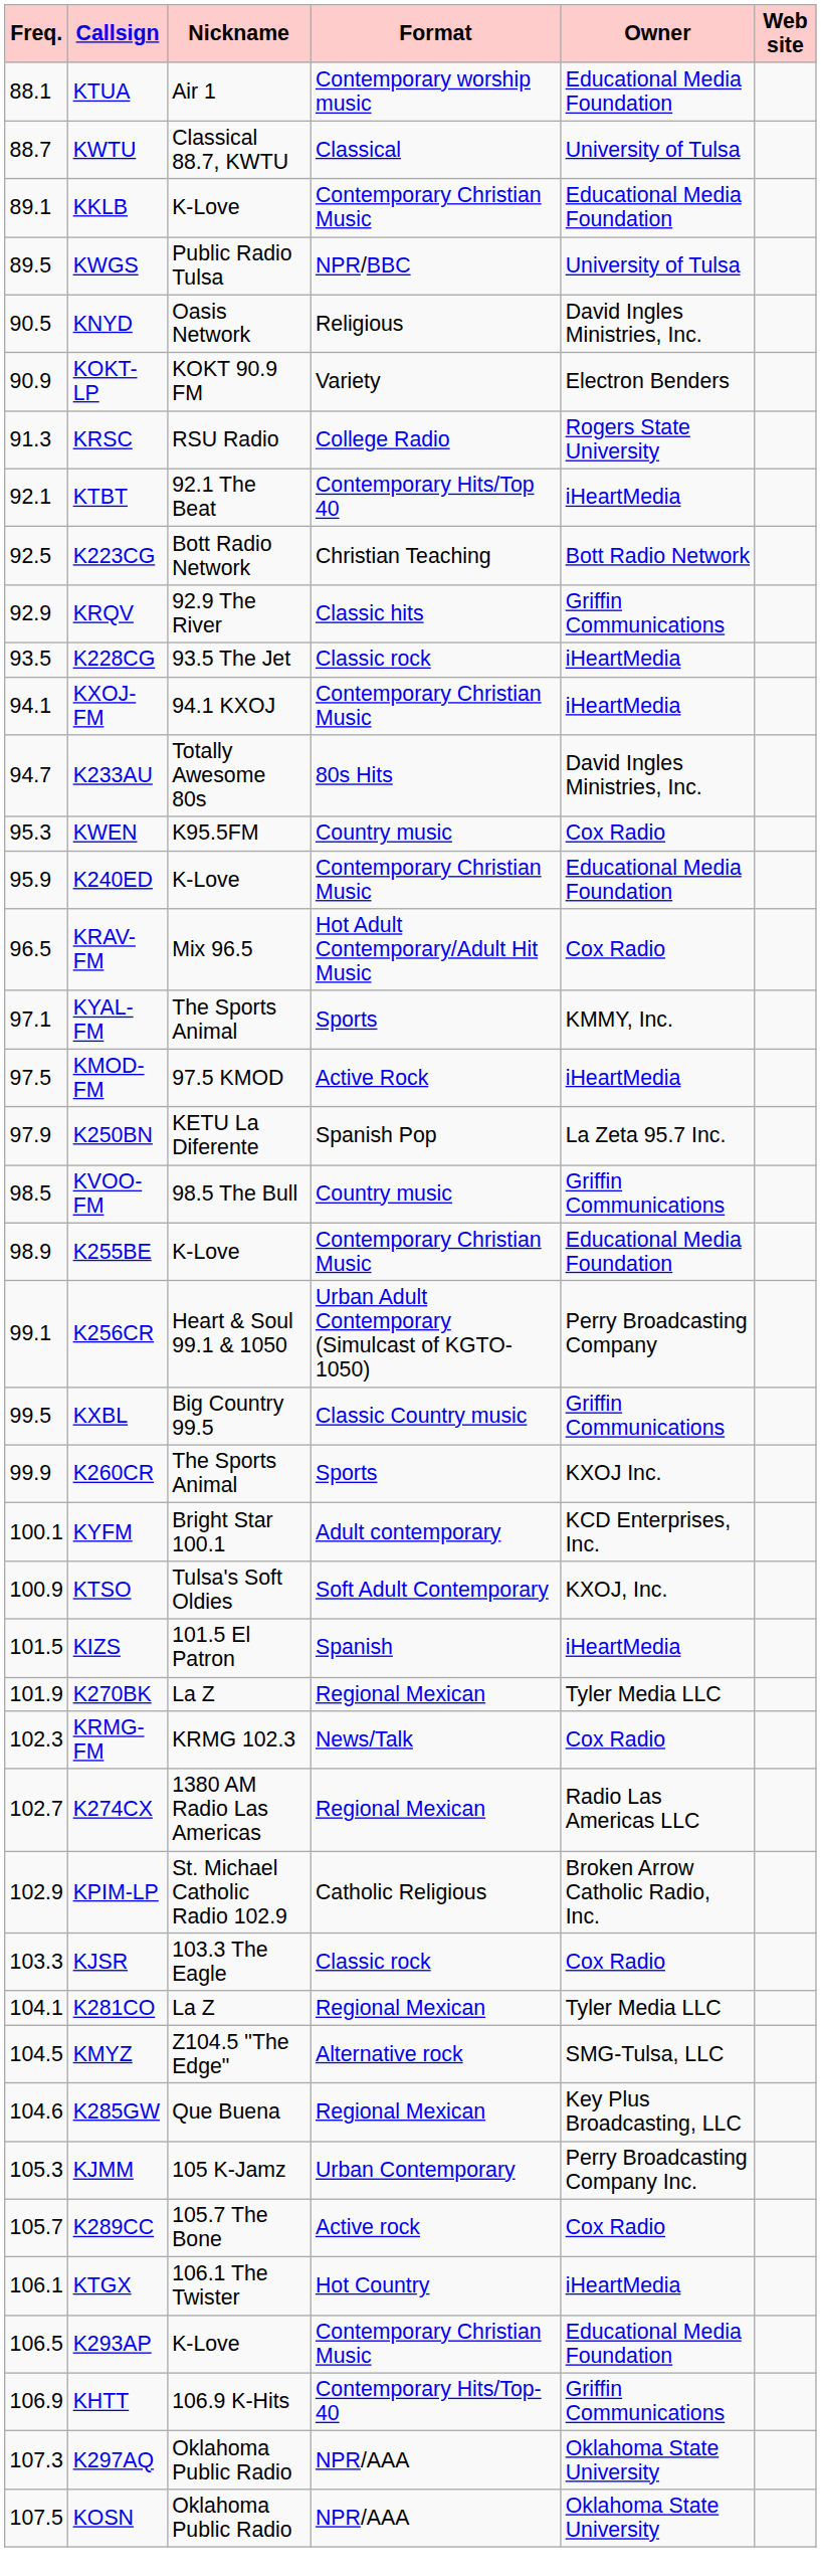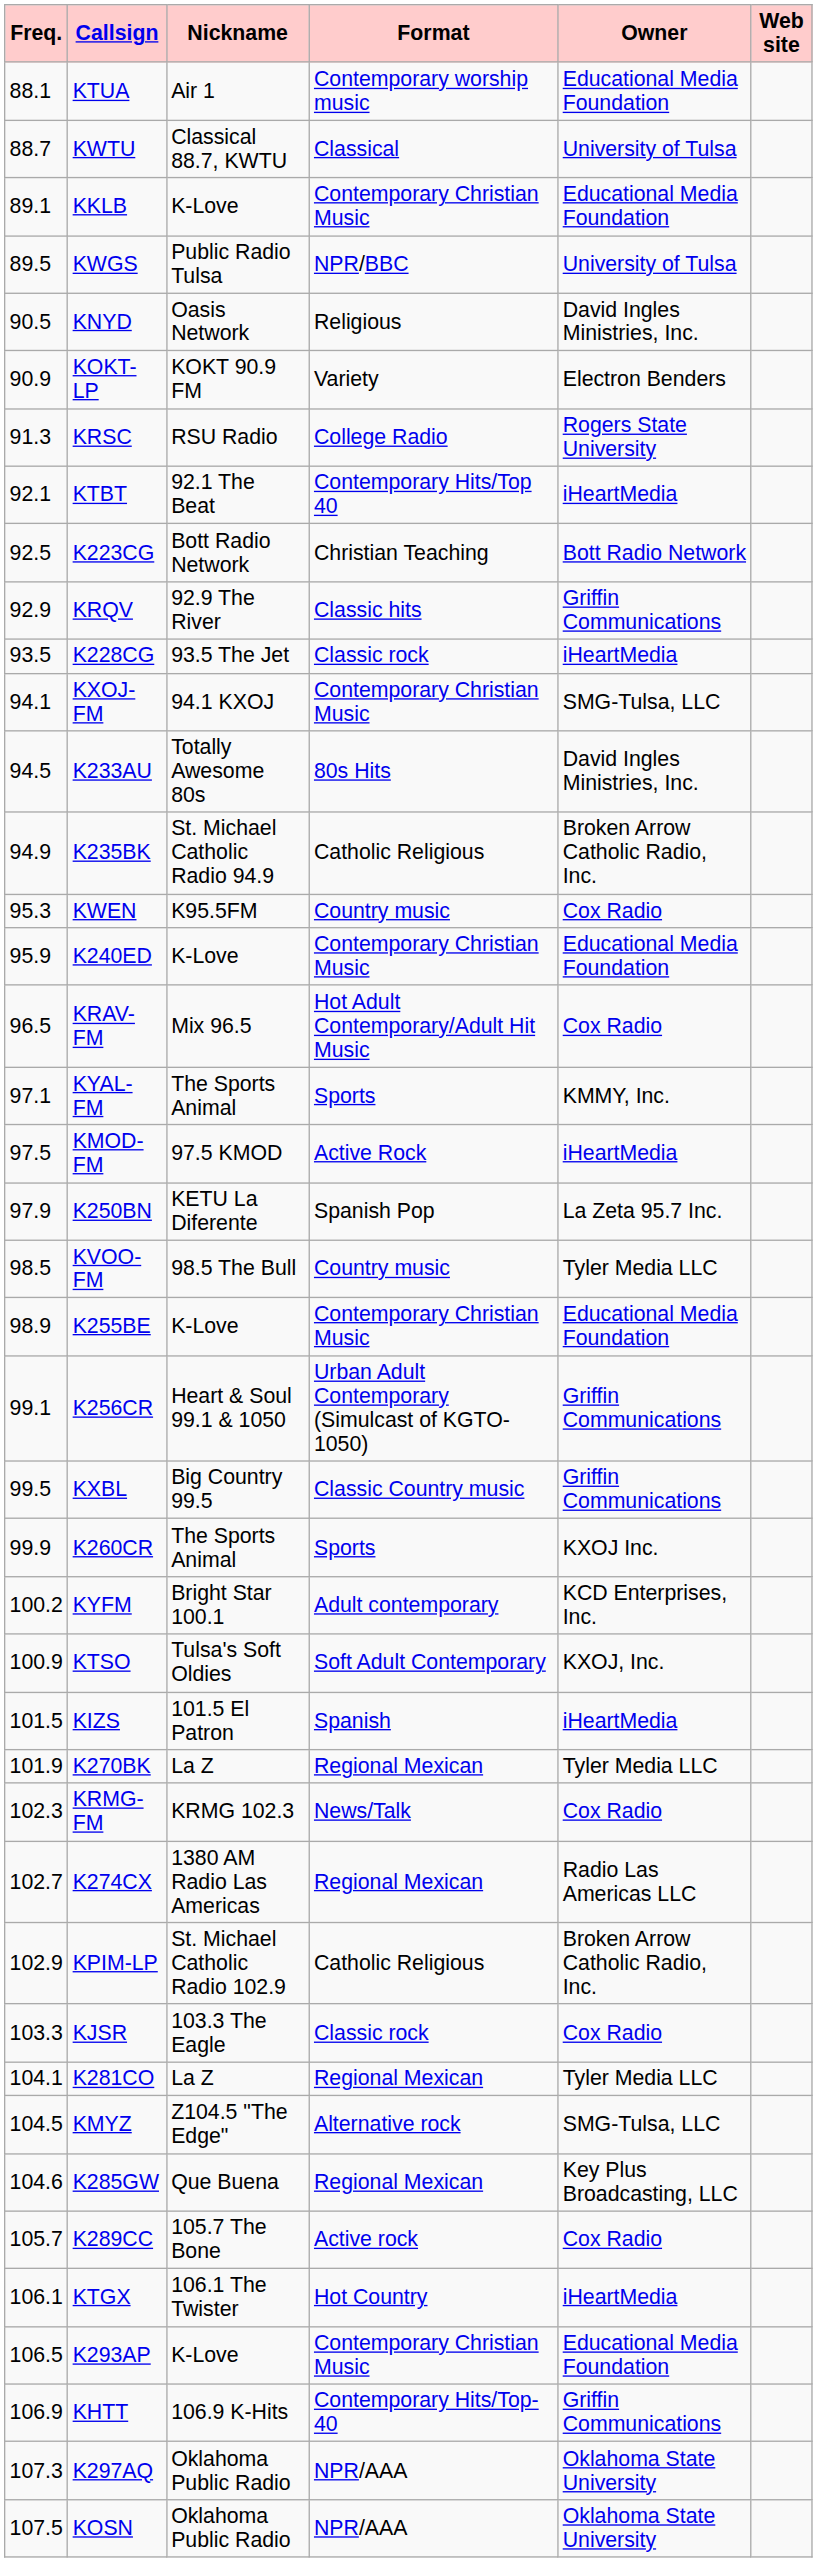KXOJ-FM | Owner: iHeartMedia -> SMG-Tulsa, LLC
K233AU | Freq.: 94.7 -> 94.5
+ row: 94.9 | K235BK | St. Michael Catholic Radio 94.9 | Catholic Religious | Broken Arrow Catholic Radio, Inc.
KVOO-FM | Owner: Griffin Communications -> Tyler Media LLC
K256CR | Owner: Perry Broadcasting Company -> Griffin Communications
KYFM | Freq.: 100.1 -> 100.2
- row: 105.3 | KJMM | 105 K-Jamz | Urban Contemporary | Perry Broadcasting Company Inc.
